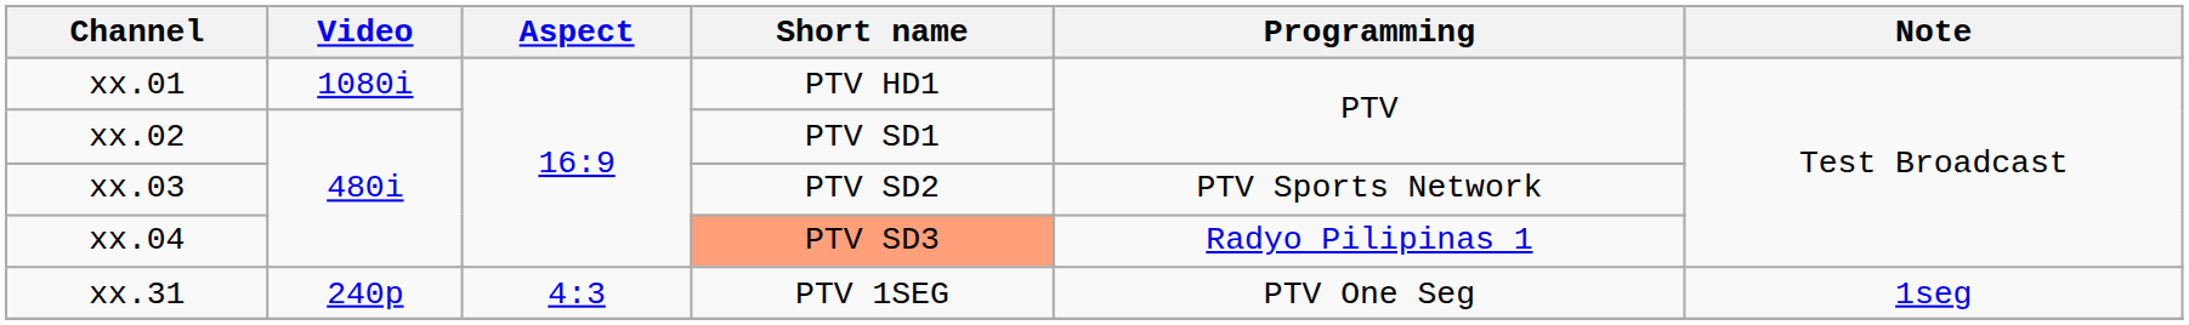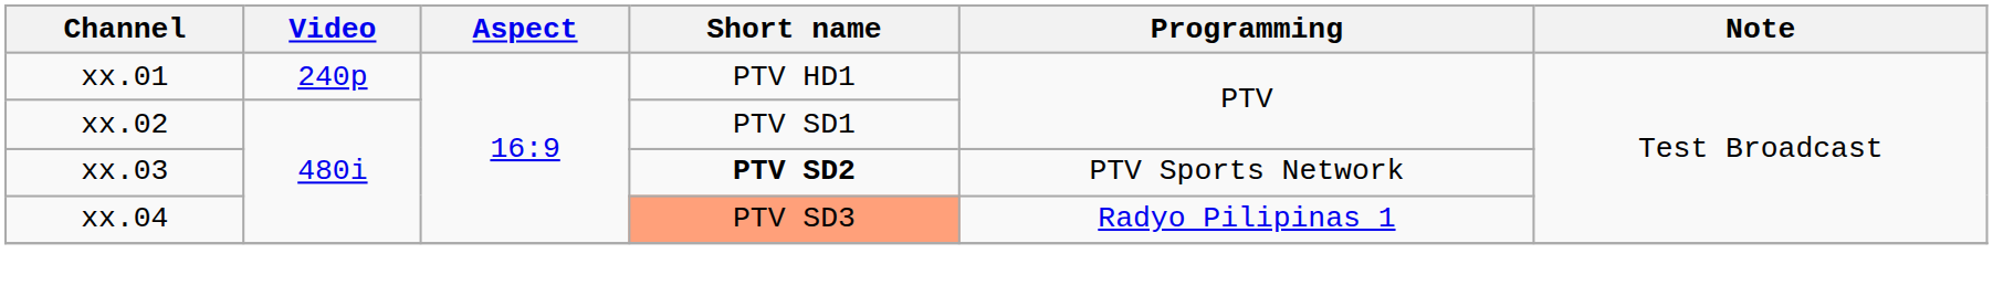xx.01 | Video: 1080i -> 240p
xx.03 | Short name: normal -> bold
- row: xx.31 | 240p | 4:3 | PTV 1SEG | PTV One Seg | 1seg
